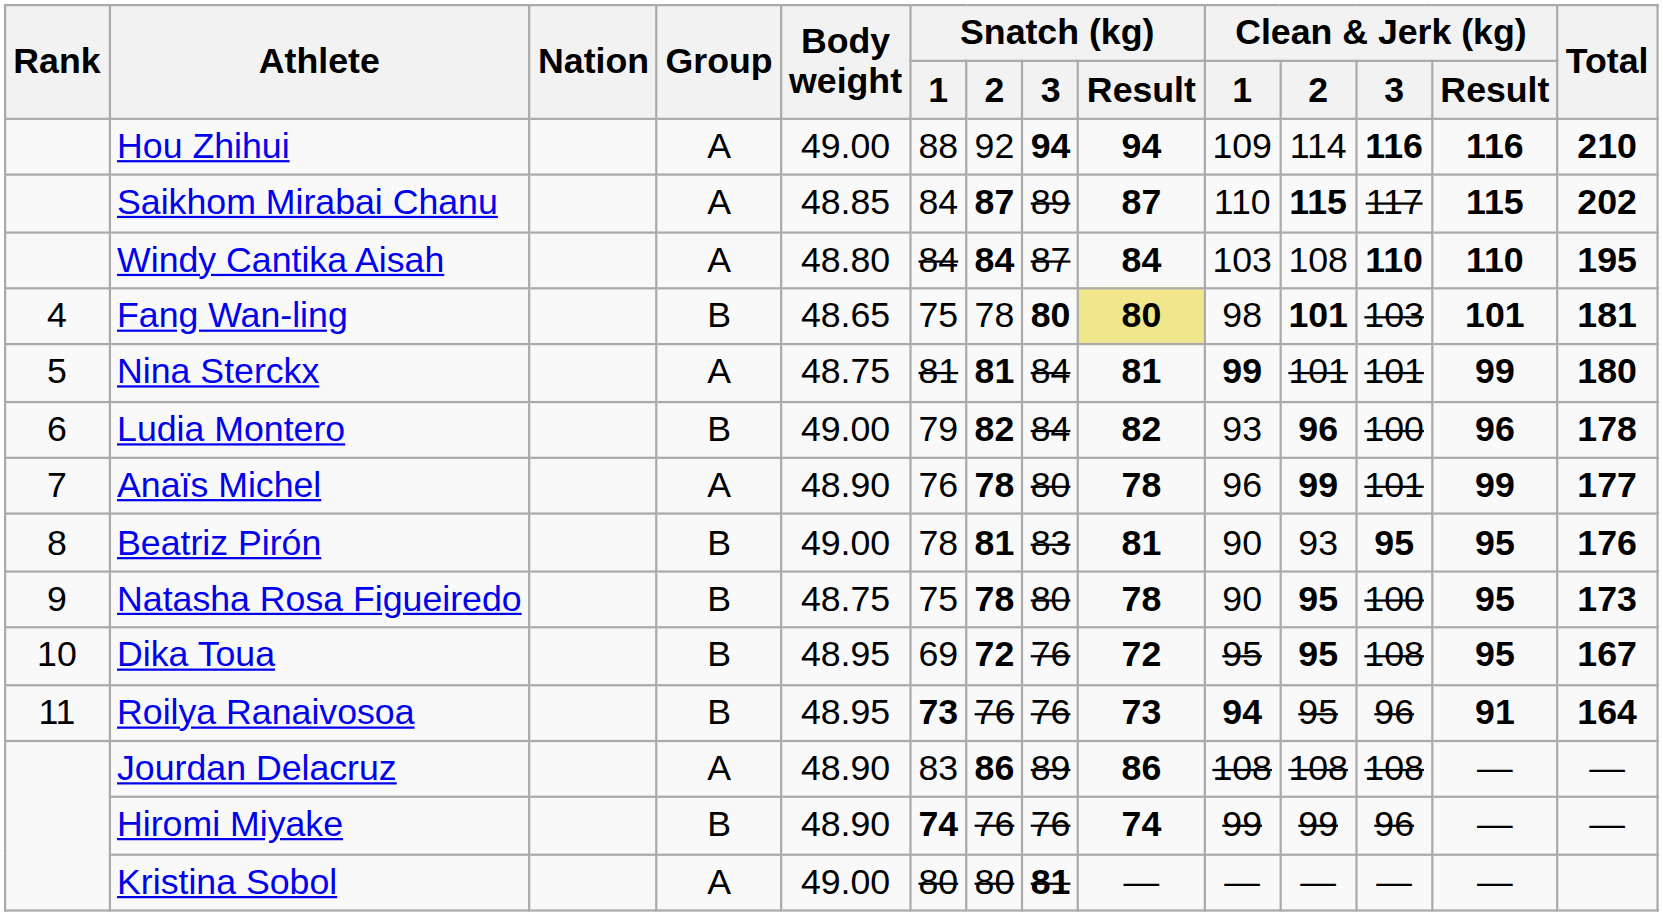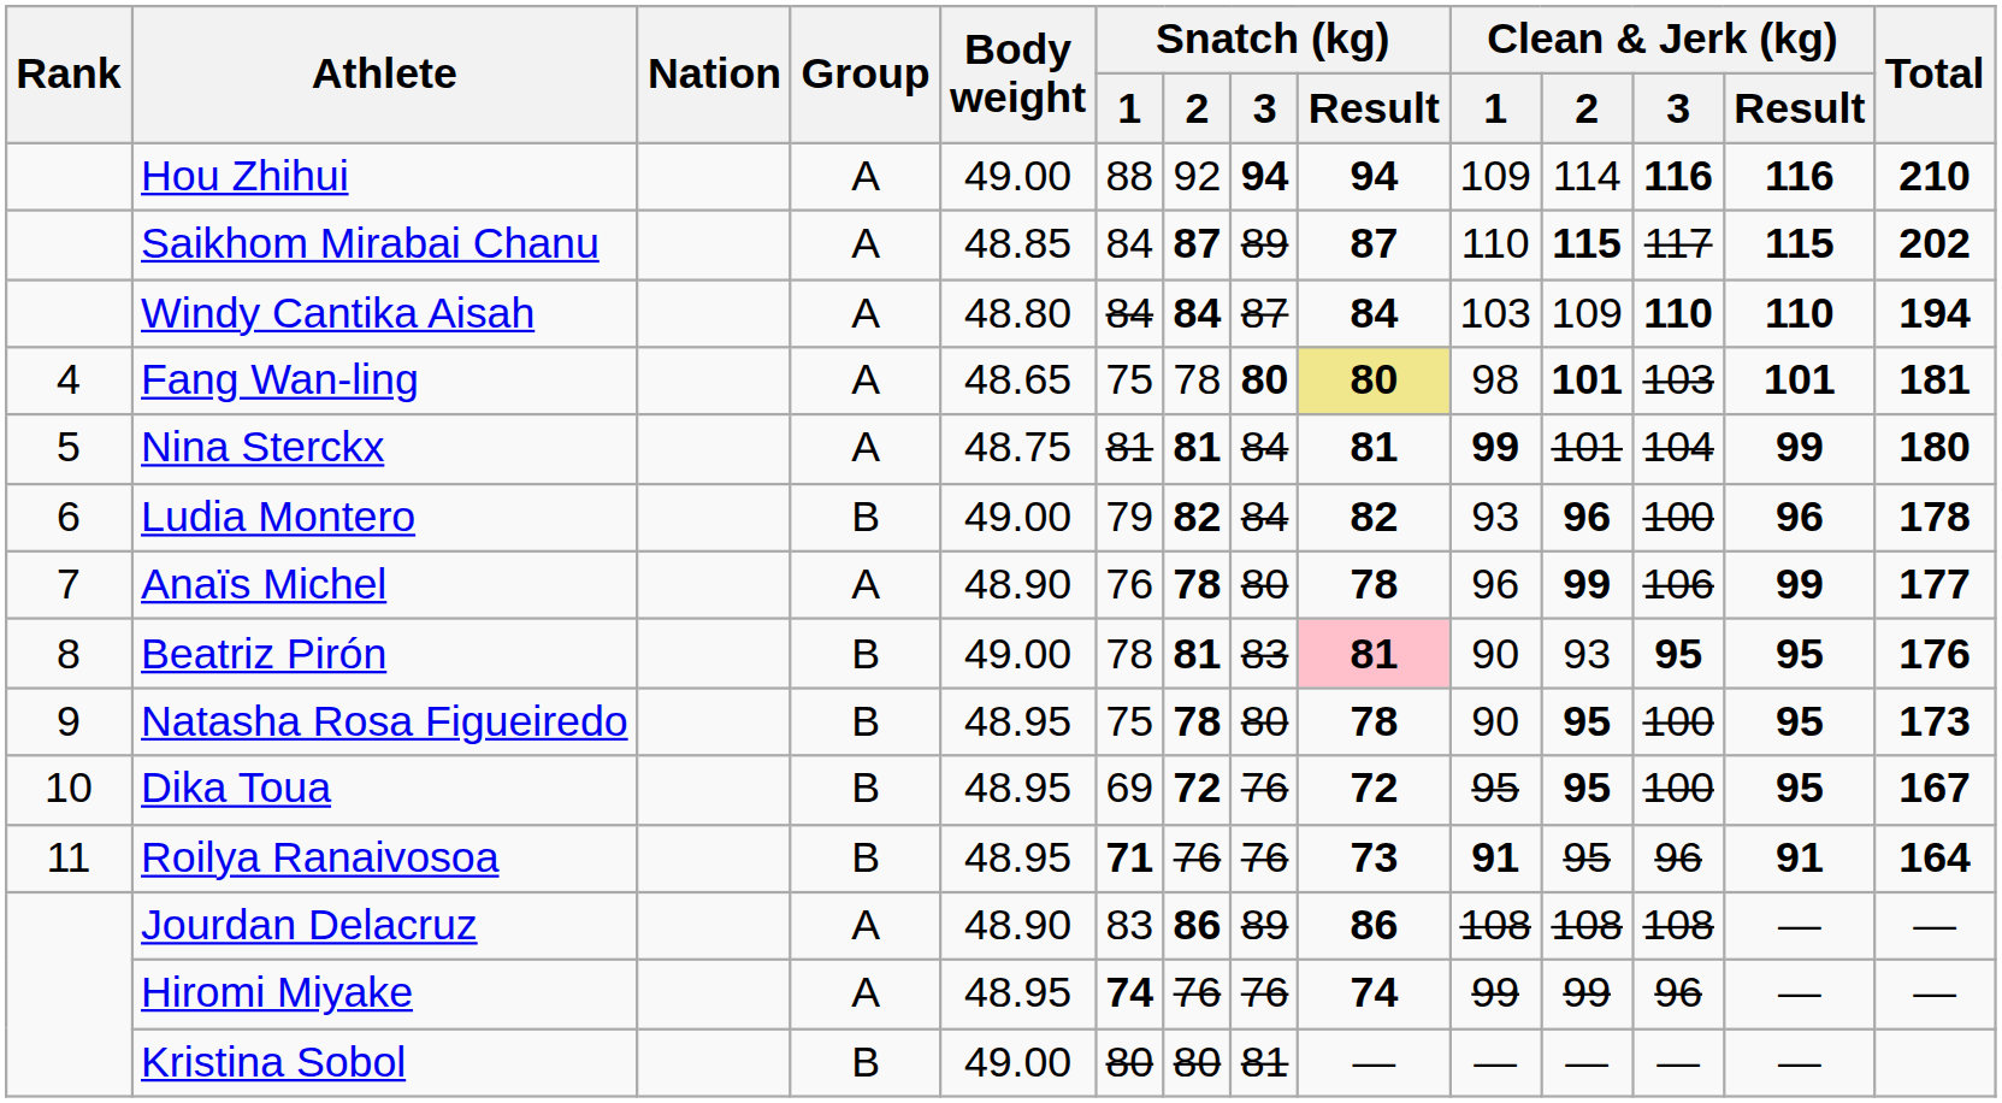Windy Cantika Aisah | Clean & Jerk (kg) / 2: 108 -> 109
Windy Cantika Aisah | Total: 195 -> 194
Fang Wan-ling | Group: B -> A
Nina Sterckx | Clean & Jerk (kg) / 3: 101 -> 104
Anaïs Michel | Clean & Jerk (kg) / 3: 101 -> 106
Beatriz Pirón | Snatch (kg) / Result: no background -> pink background
Natasha Rosa Figueiredo | Body weight: 48.75 -> 48.95
Dika Toua | Clean & Jerk (kg) / 3: 108 -> 100
Roilya Ranaivosoa | Snatch (kg) / 1: 73 -> 71
Roilya Ranaivosoa | Clean & Jerk (kg) / 1: 94 -> 91
Hiromi Miyake | Group: B -> A
Hiromi Miyake | Body weight: 48.90 -> 48.95
Kristina Sobol | Group: A -> B
Kristina Sobol | Snatch (kg) / 3: bold -> normal
